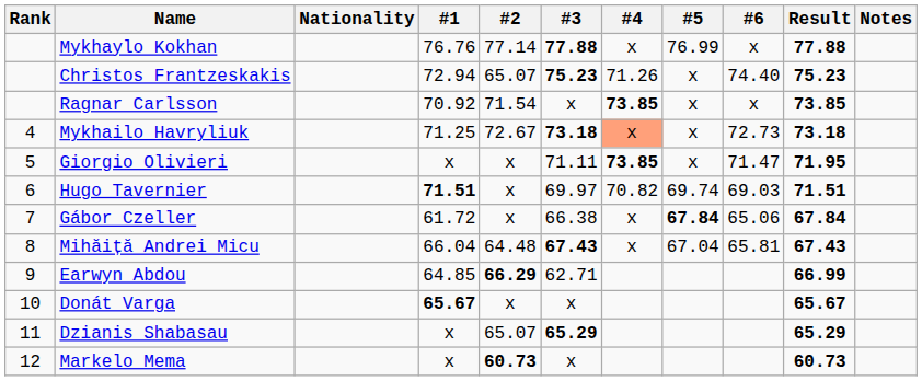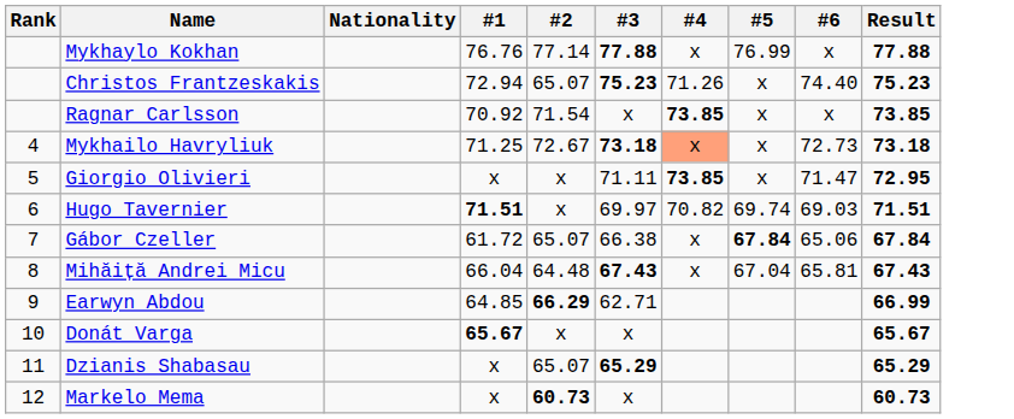- column: Notes
Giorgio Olivieri | Result: 71.95 -> 72.95
Gábor Czeller | #2: x -> 65.07
